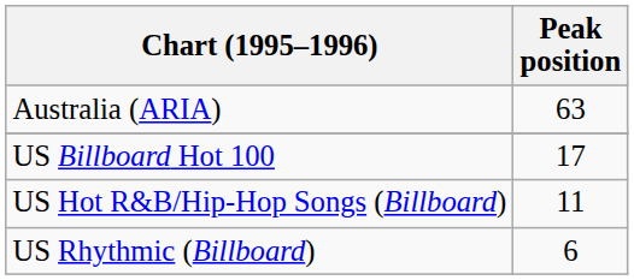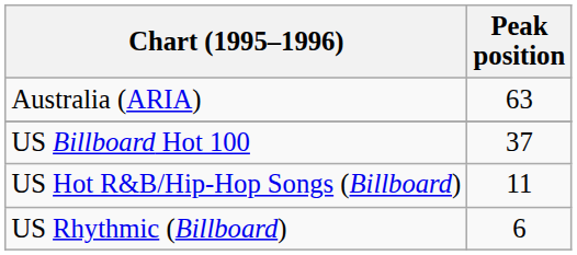US Billboard Hot 100 | Peak position: 17 -> 37
